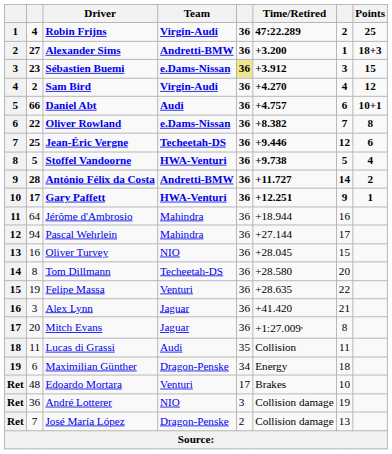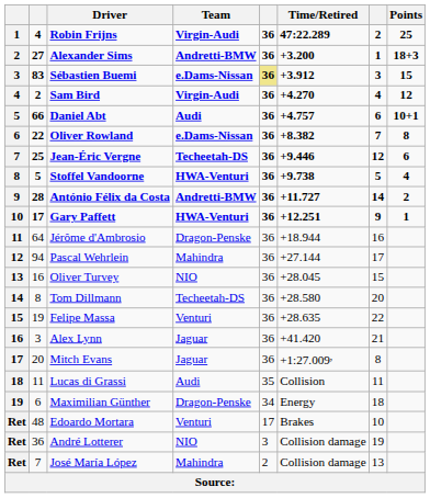Sébastien Buemi | column 2: 23 -> 83
Jérôme d'Ambrosio | Team: Mahindra -> Dragon-Penske
José María López | Team: Dragon-Penske -> Mahindra
